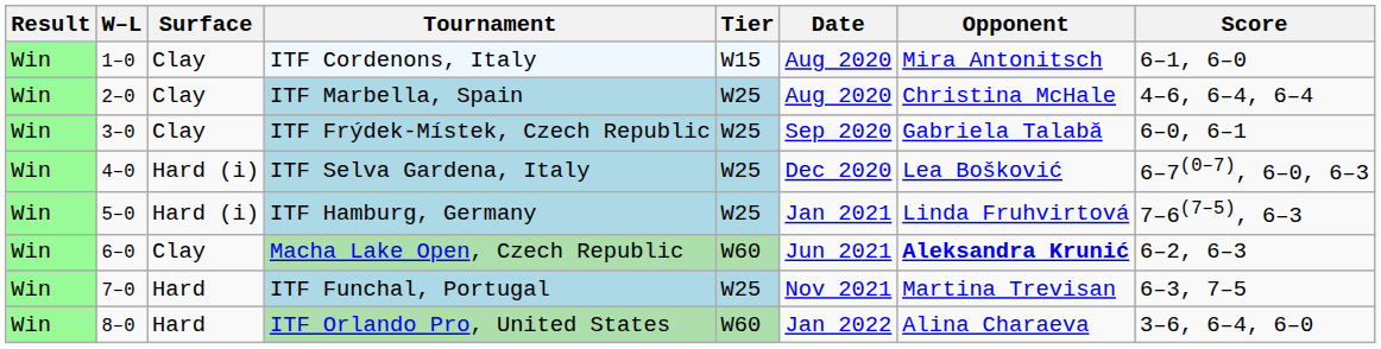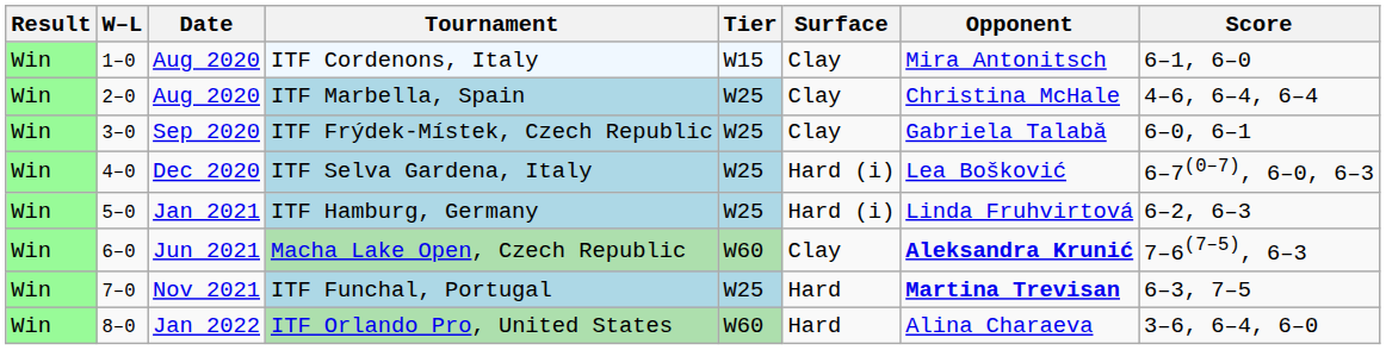columns swapped: Date <-> Surface
ITF Hamburg, Germany | Score: 7–6(7–5), 6–3 -> 6–2, 6–3
Macha Lake Open, Czech Republic | Score: 6–2, 6–3 -> 7–6(7–5), 6–3
ITF Funchal, Portugal | Opponent: normal -> bold
